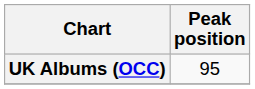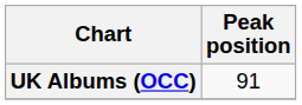UK Albums (OCC) | Peak position: 95 -> 91
